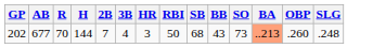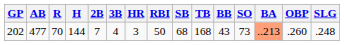+ column: TB | 168
202 | AB: 677 -> 477
